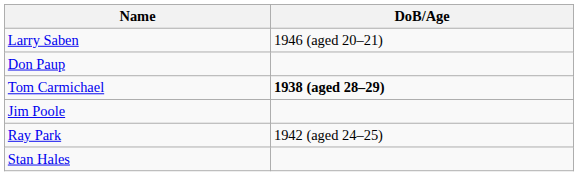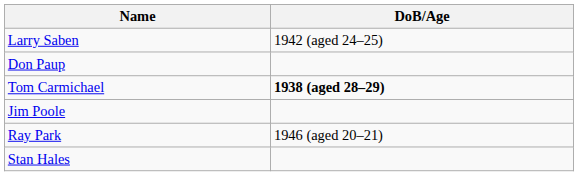Larry Saben | DoB/Age: 1946 (aged 20–21) -> 1942 (aged 24–25)
Ray Park | DoB/Age: 1942 (aged 24–25) -> 1946 (aged 20–21)
